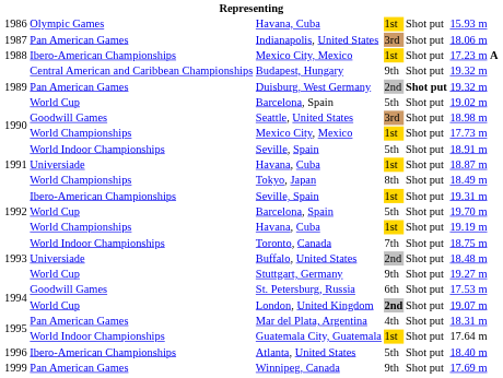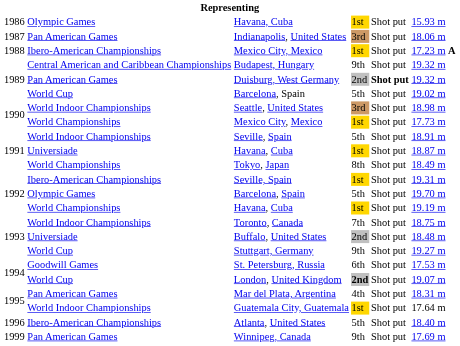Seattle, United States | column 2: Goodwill Games -> World Indoor Championships
1992 / Barcelona, Spain | column 2: World Cup -> Olympic Games
